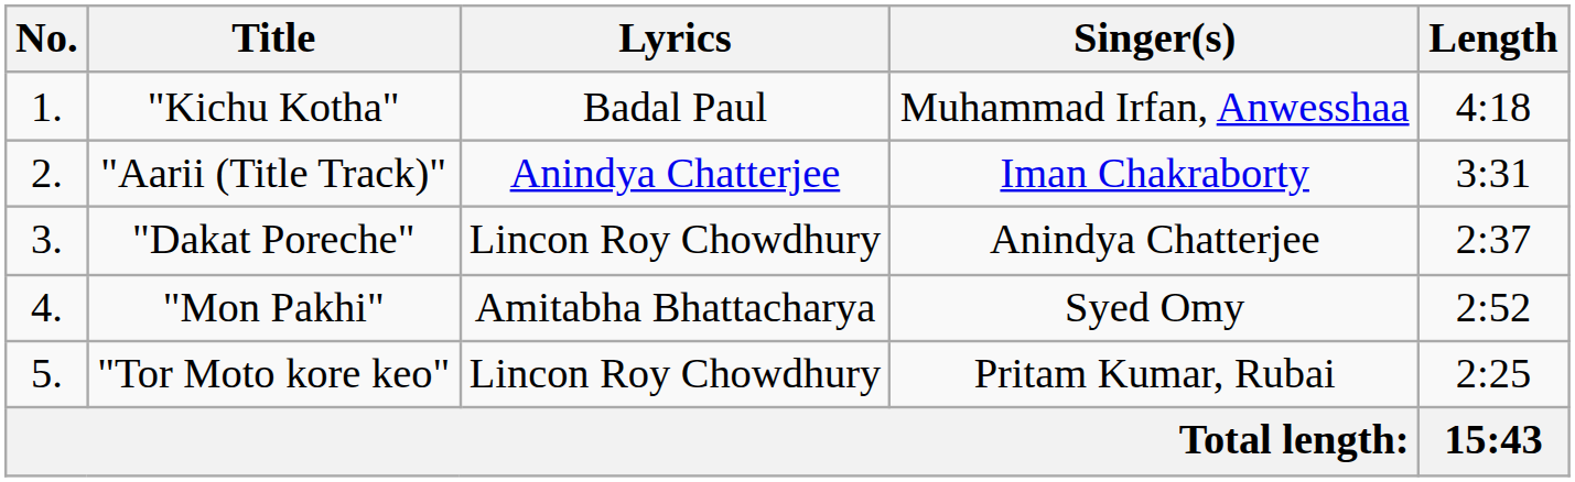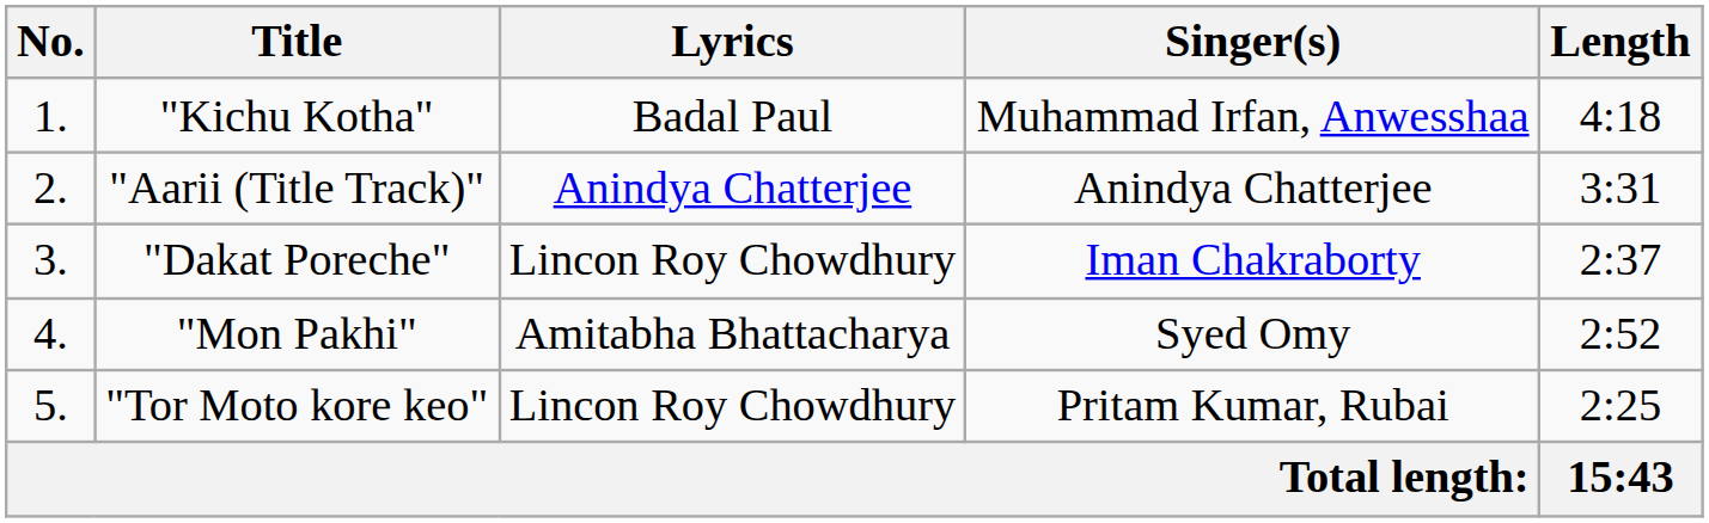"Aarii (Title Track)" | Singer(s): Iman Chakraborty -> Anindya Chatterjee
"Dakat Poreche" | Singer(s): Anindya Chatterjee -> Iman Chakraborty
